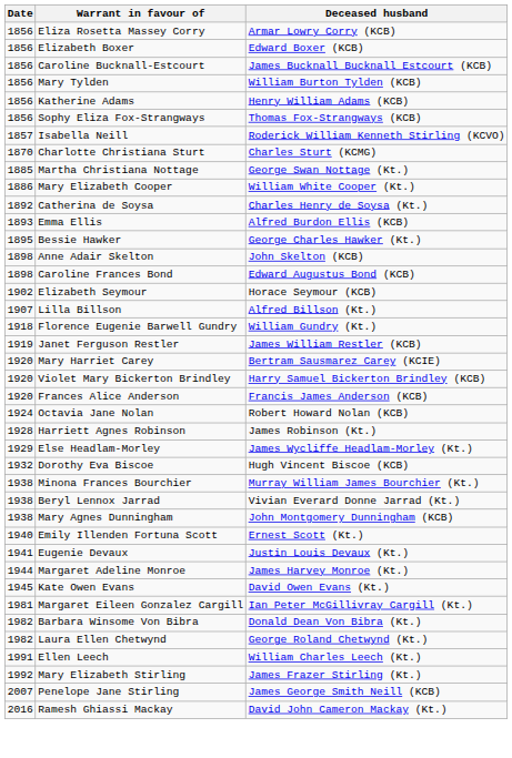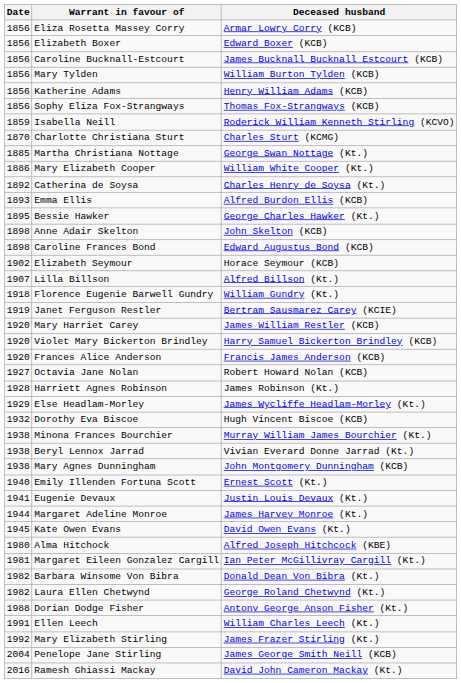Isabella Neill | Date: 1857 -> 1859
Janet Ferguson Restler | Deceased husband: James William Restler (KCB) -> Bertram Sausmarez Carey (KCIE)
Mary Harriet Carey | Deceased husband: Bertram Sausmarez Carey (KCIE) -> James William Restler (KCB)
Octavia Jane Nolan | Date: 1924 -> 1927
+ row: 1980 | Alma Hitchock | Alfred Joseph Hitchcock (KBE)
+ row: 1988 | Dorian Dodge Fisher | Antony George Anson Fisher (Kt.)
Penelope Jane Stirling | Date: 2007 -> 2004
